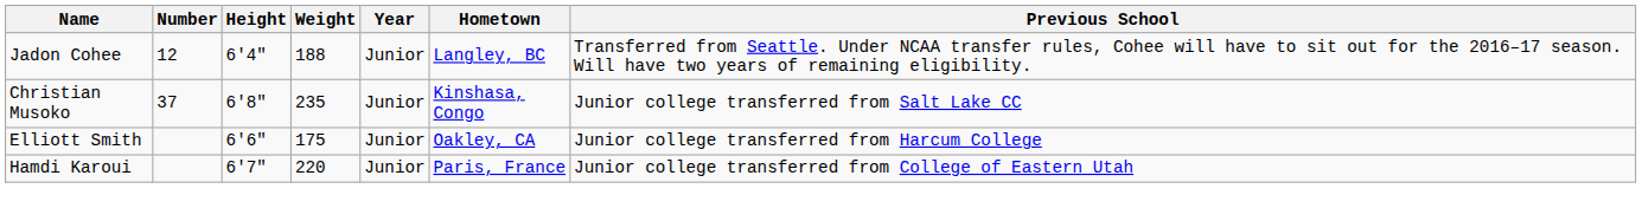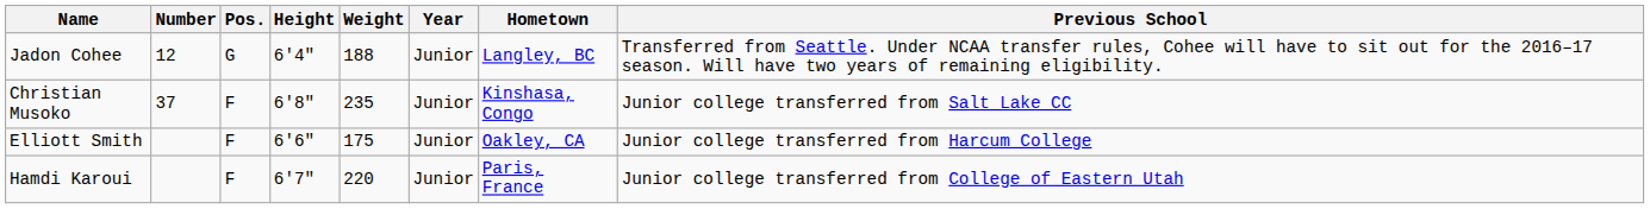+ column: Pos. | G | F | F | F
